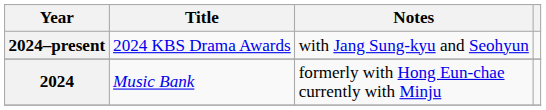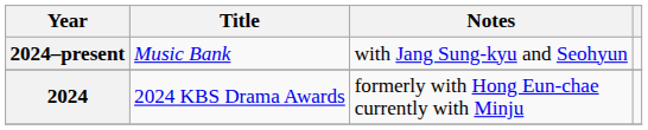2024–present | Title: 2024 KBS Drama Awards -> Music Bank
2024 | Title: Music Bank -> 2024 KBS Drama Awards
